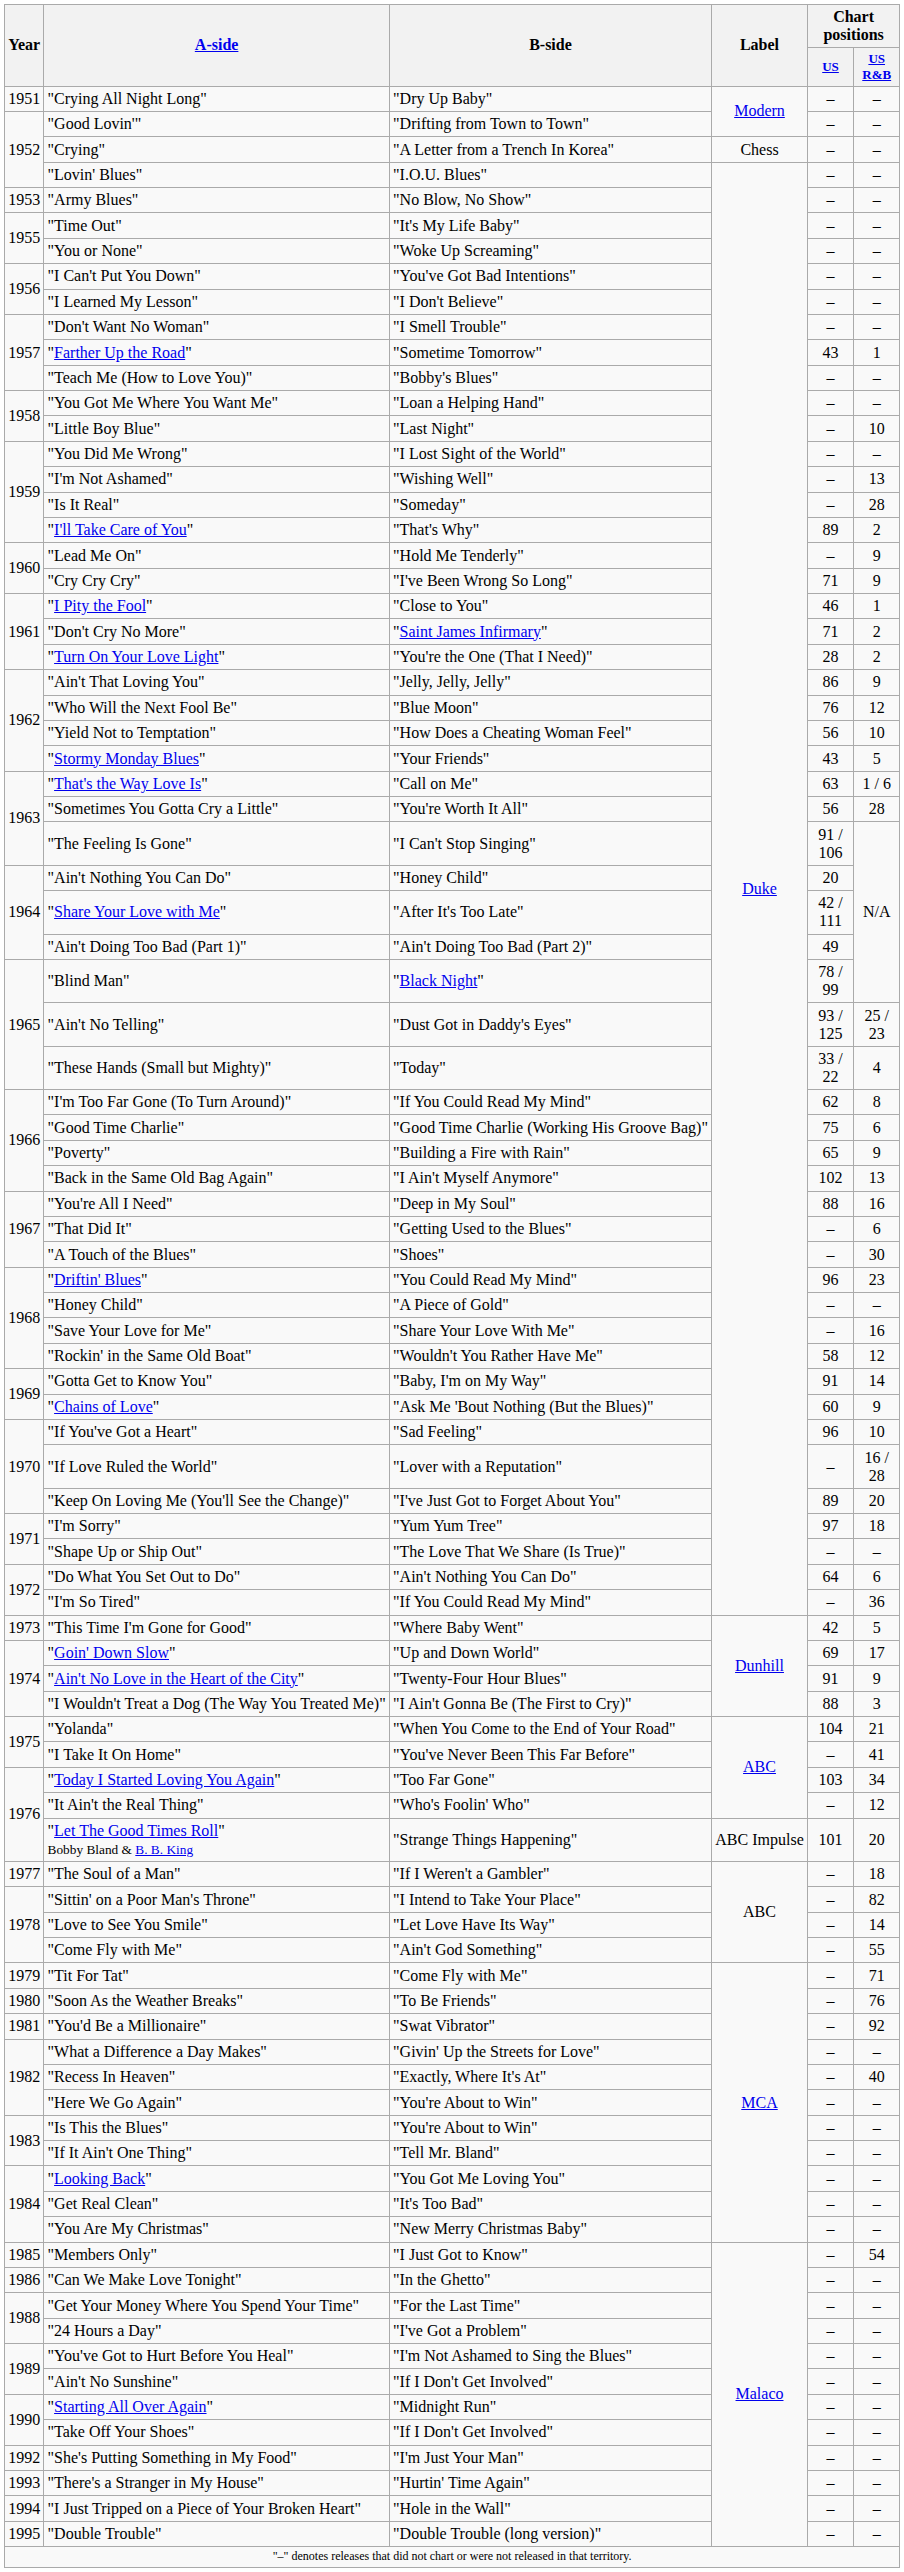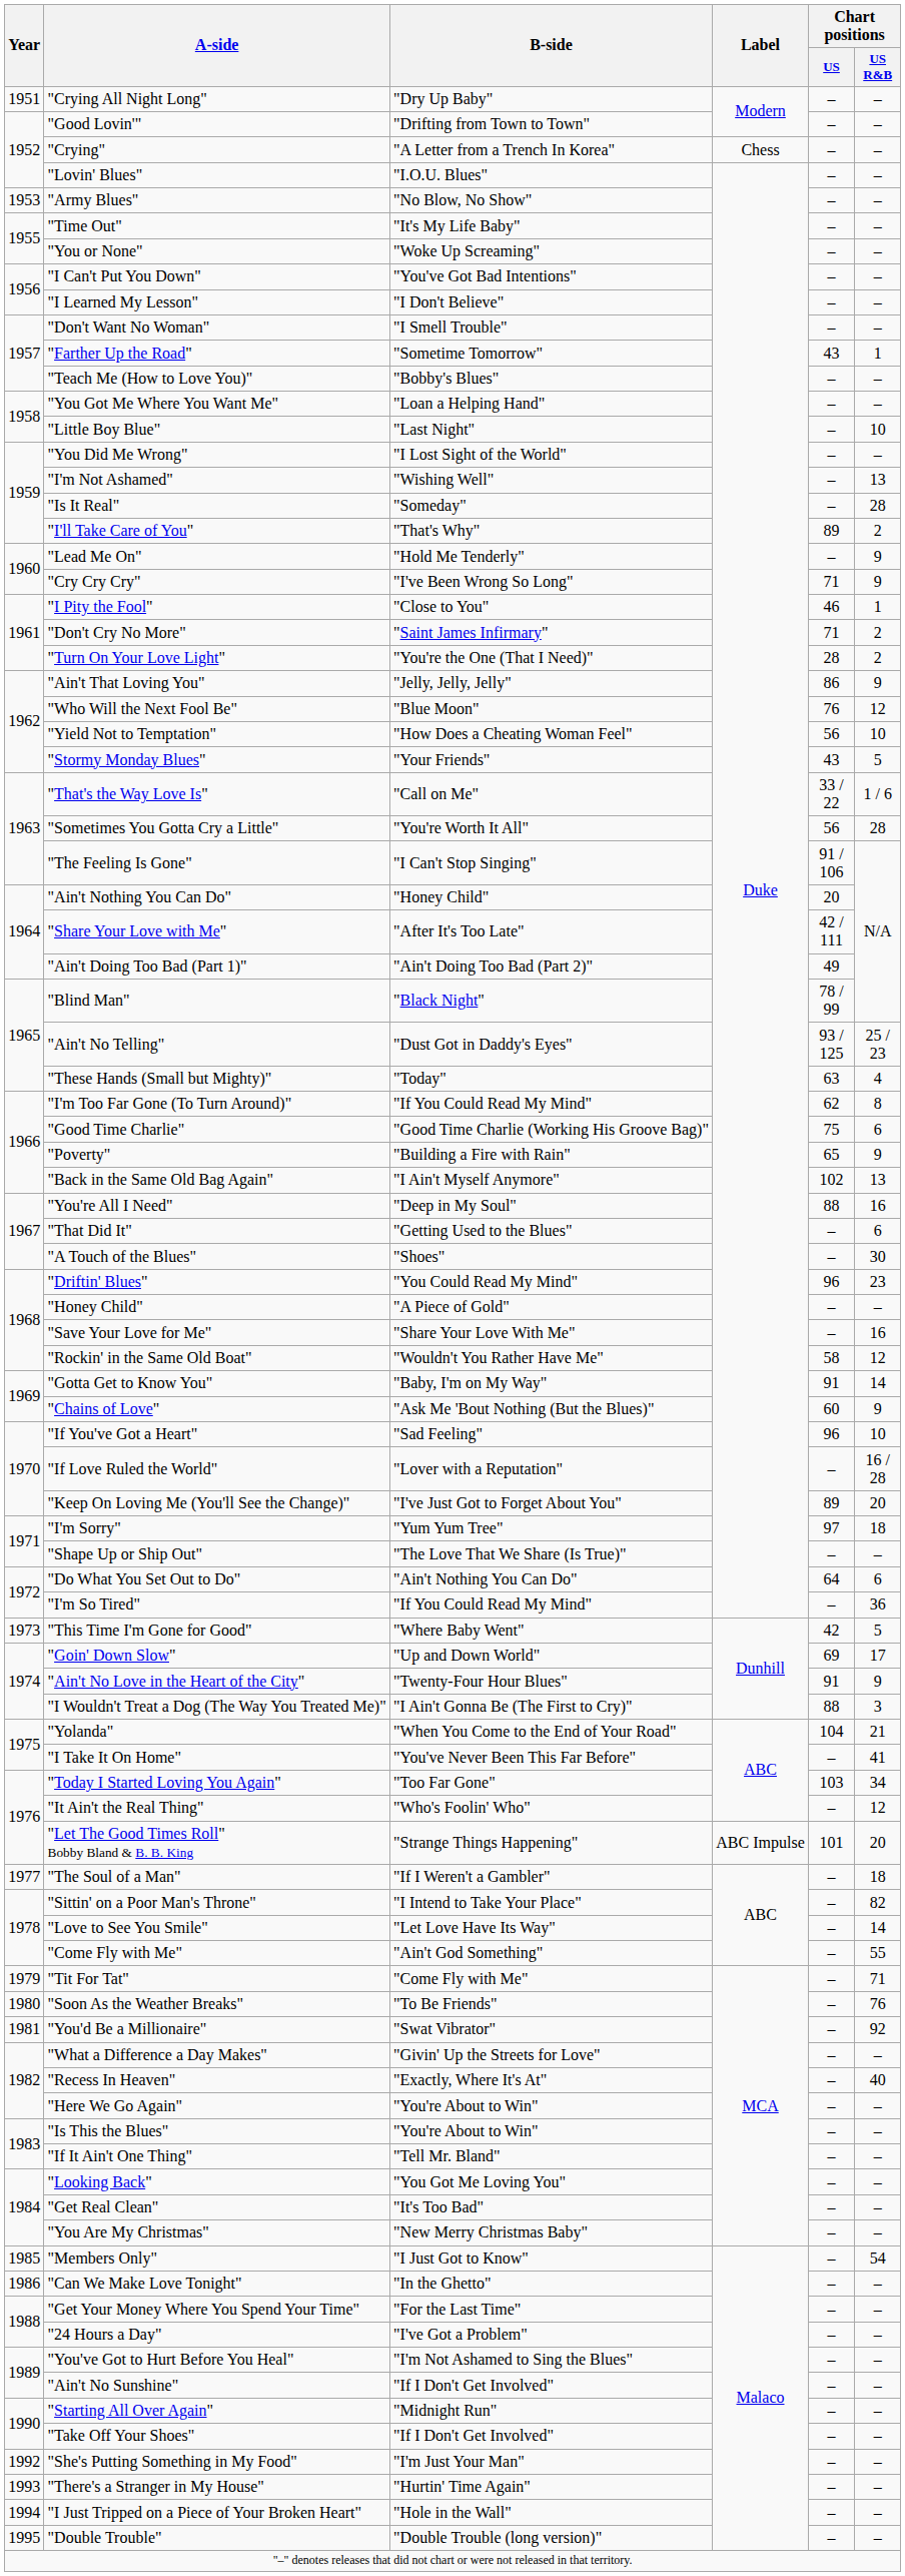"That's the Way Love Is" | Chart positions / US: 63 -> 33 / 22
"These Hands (Small but Mighty)" | Chart positions / US: 33 / 22 -> 63
